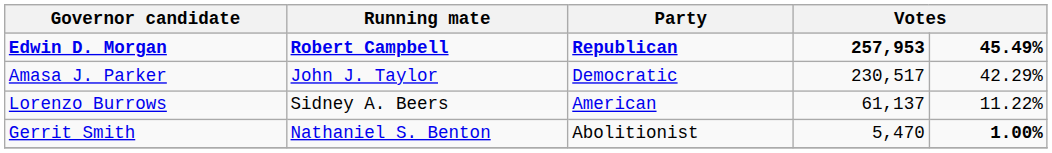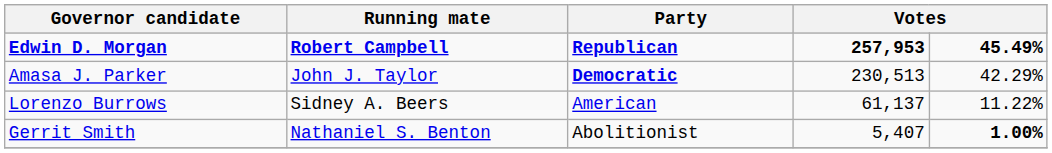Amasa J. Parker | Party: normal -> bold
Amasa J. Parker | column 4: 230,517 -> 230,513
Gerrit Smith | column 4: 5,470 -> 5,407
